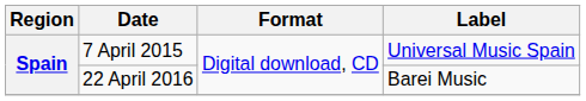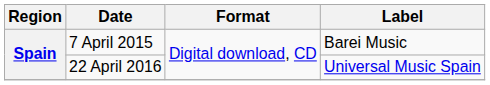7 April 2015 | Label: Universal Music Spain -> Barei Music
22 April 2016 | Label: Barei Music -> Universal Music Spain
